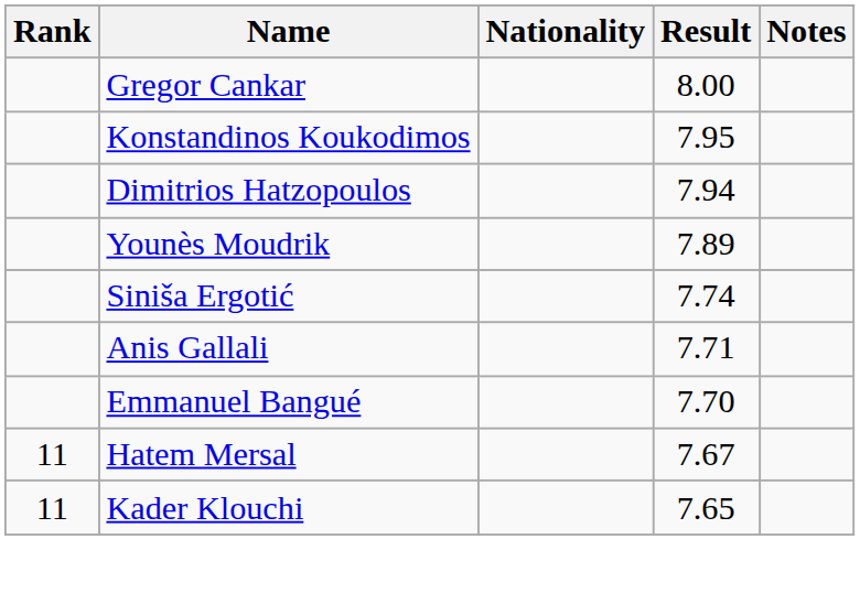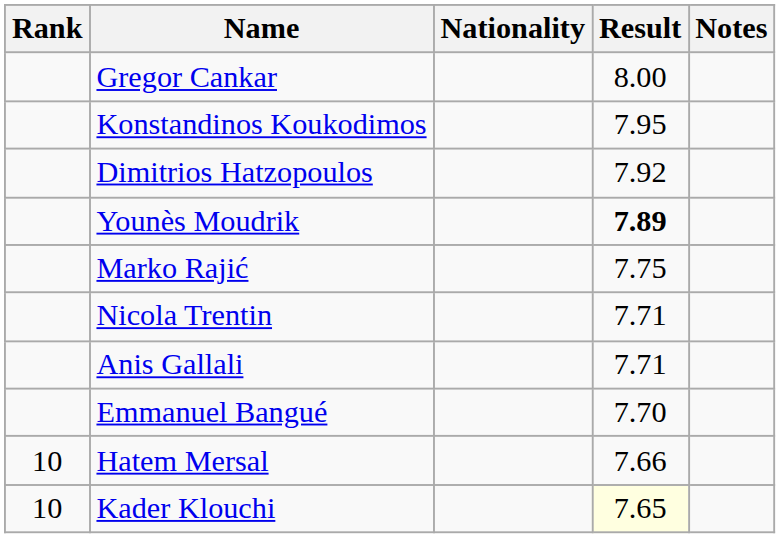Dimitrios Hatzopoulos | Result: 7.94 -> 7.92
Younès Moudrik | Result: normal -> bold
+ row: Marko Rajić | 7.75
- row: Siniša Ergotić | 7.74
+ row: Nicola Trentin | 7.71
Hatem Mersal | Rank: 11 -> 10
Hatem Mersal | Result: 7.67 -> 7.66
Kader Klouchi | Rank: 11 -> 10
Kader Klouchi | Result: no background -> lightyellow background
